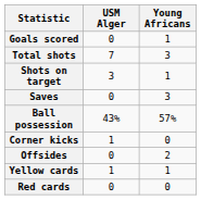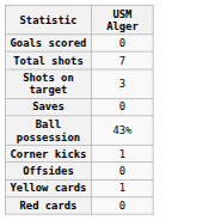- column: Young Africans | 1 | 3 | 1 | 3 | 57% | 0 | 2 | 1 | 0
